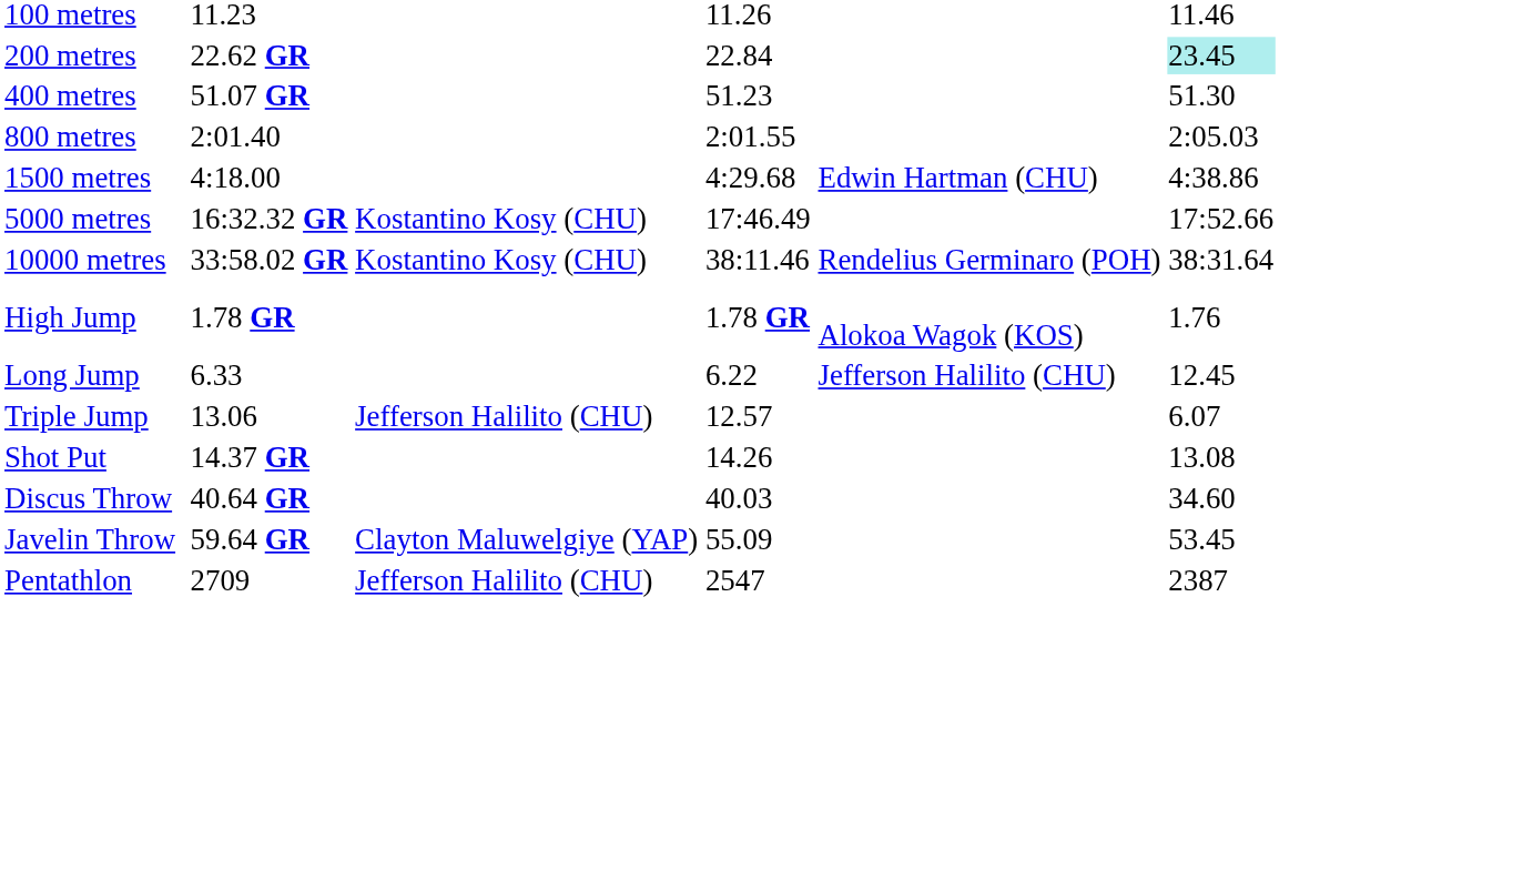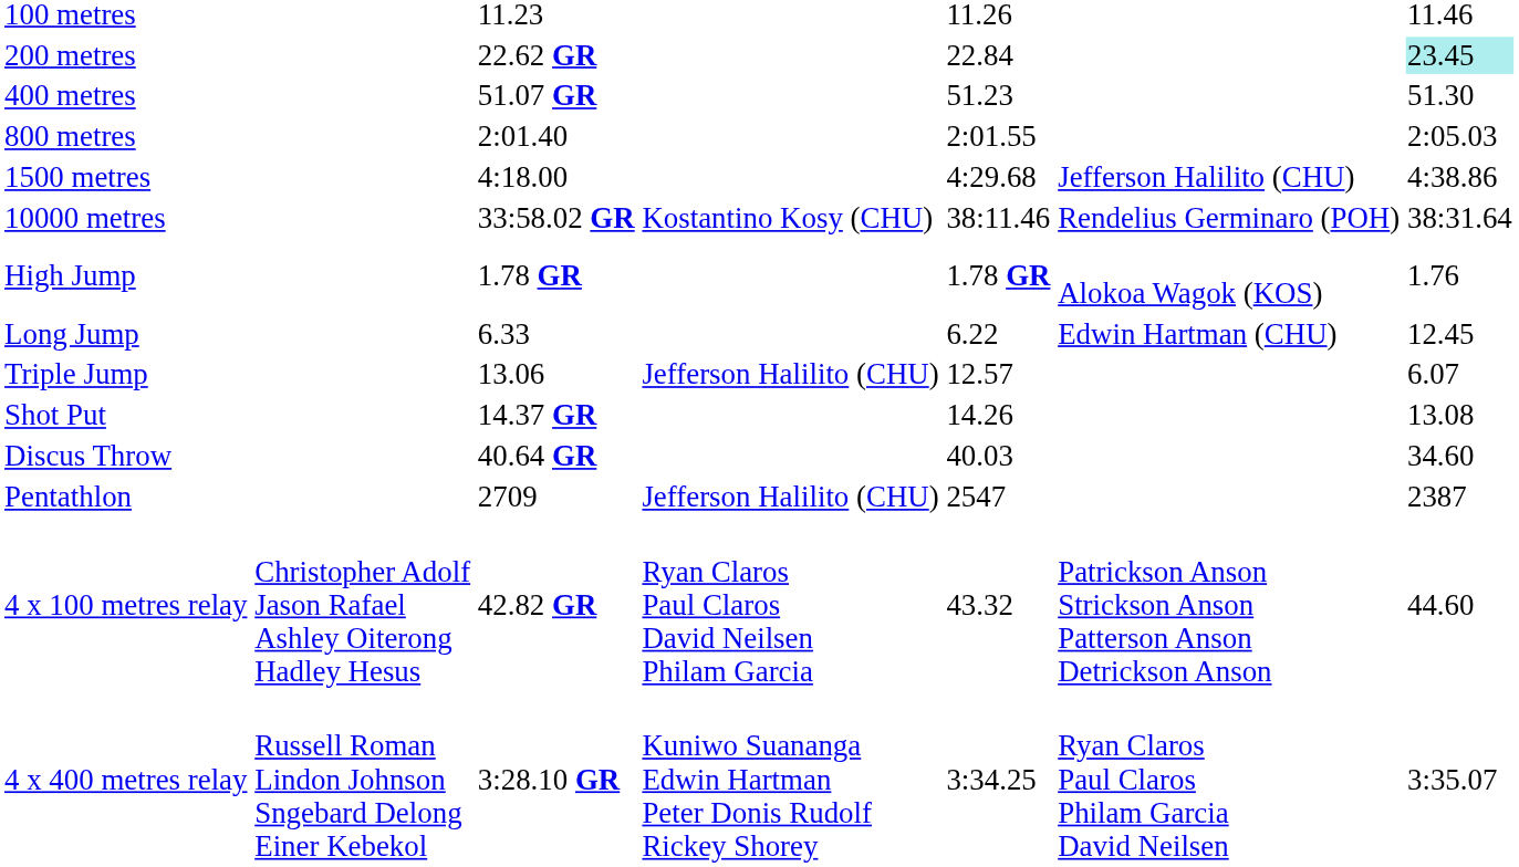1500 metres | column 6: Edwin Hartman (CHU) -> Jefferson Halilito (CHU)
- row: 5000 metres | 16:32.32 GR | Kostantino Kosy (CHU) | 17:46.49 | 17:52.66
Long Jump | column 6: Jefferson Halilito (CHU) -> Edwin Hartman (CHU)
- row: Javelin Throw | 59.64 GR | Clayton Maluwelgiye (YAP) | 55.09 | 53.45
+ row: 4 x 100 metres relay | Christopher Adolf Jason Rafael Ashley Oiterong Hadley Hesus | 42.82 GR | Ryan Claros Paul Claros David Neilsen Philam Garcia | 43.32 | Patrickson Anson Strickson Anson Patterson Anson Detrickson Anson | 44.60
+ row: 4 x 400 metres relay | Russell Roman Lindon Johnson Sngebard Delong Einer Kebekol | 3:28.10 GR | Kuniwo Suananga Edwin Hartman Peter Donis Rudolf Rickey Shorey | 3:34.25 | Ryan Claros Paul Claros Philam Garcia David Neilsen | 3:35.07
